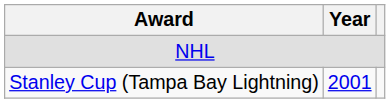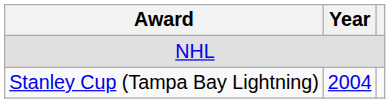Stanley Cup (Tampa Bay Lightning) | Year: 2001 -> 2004
